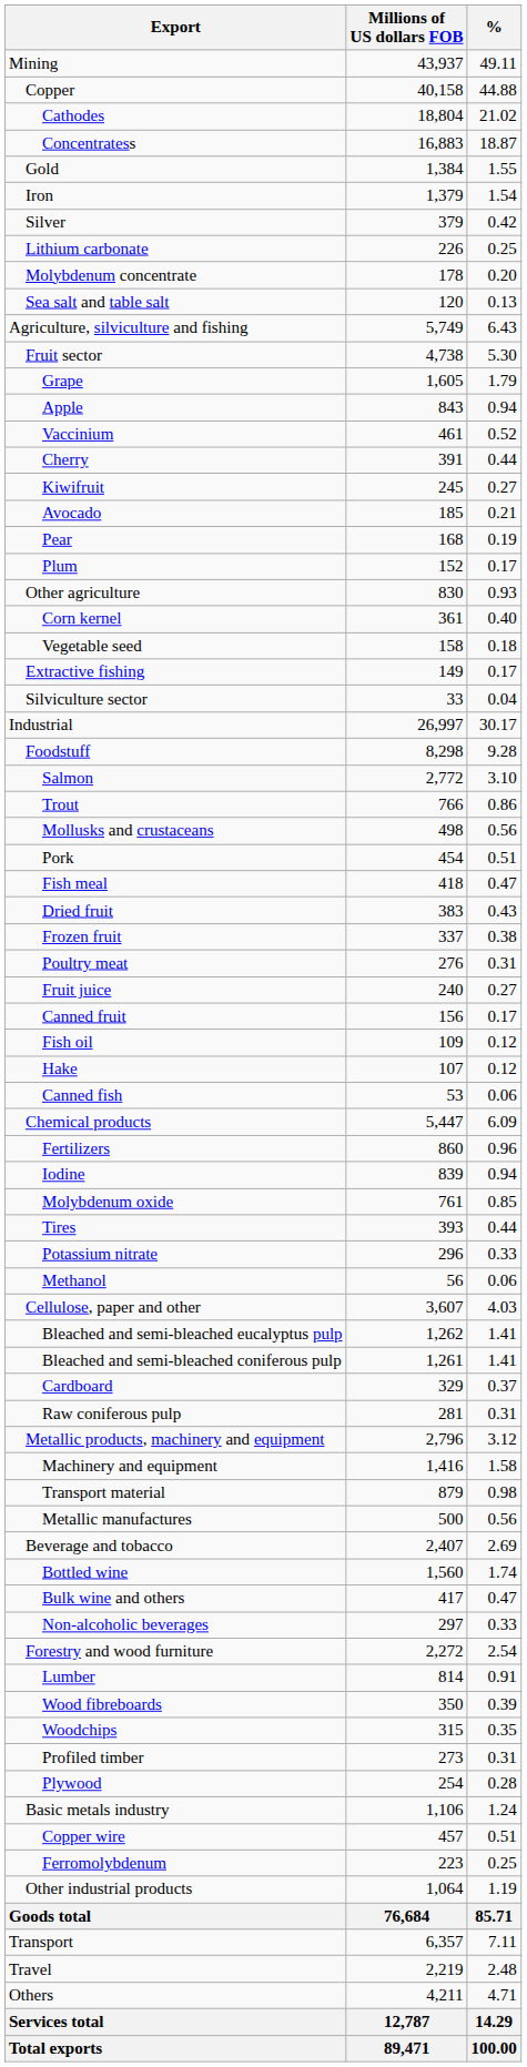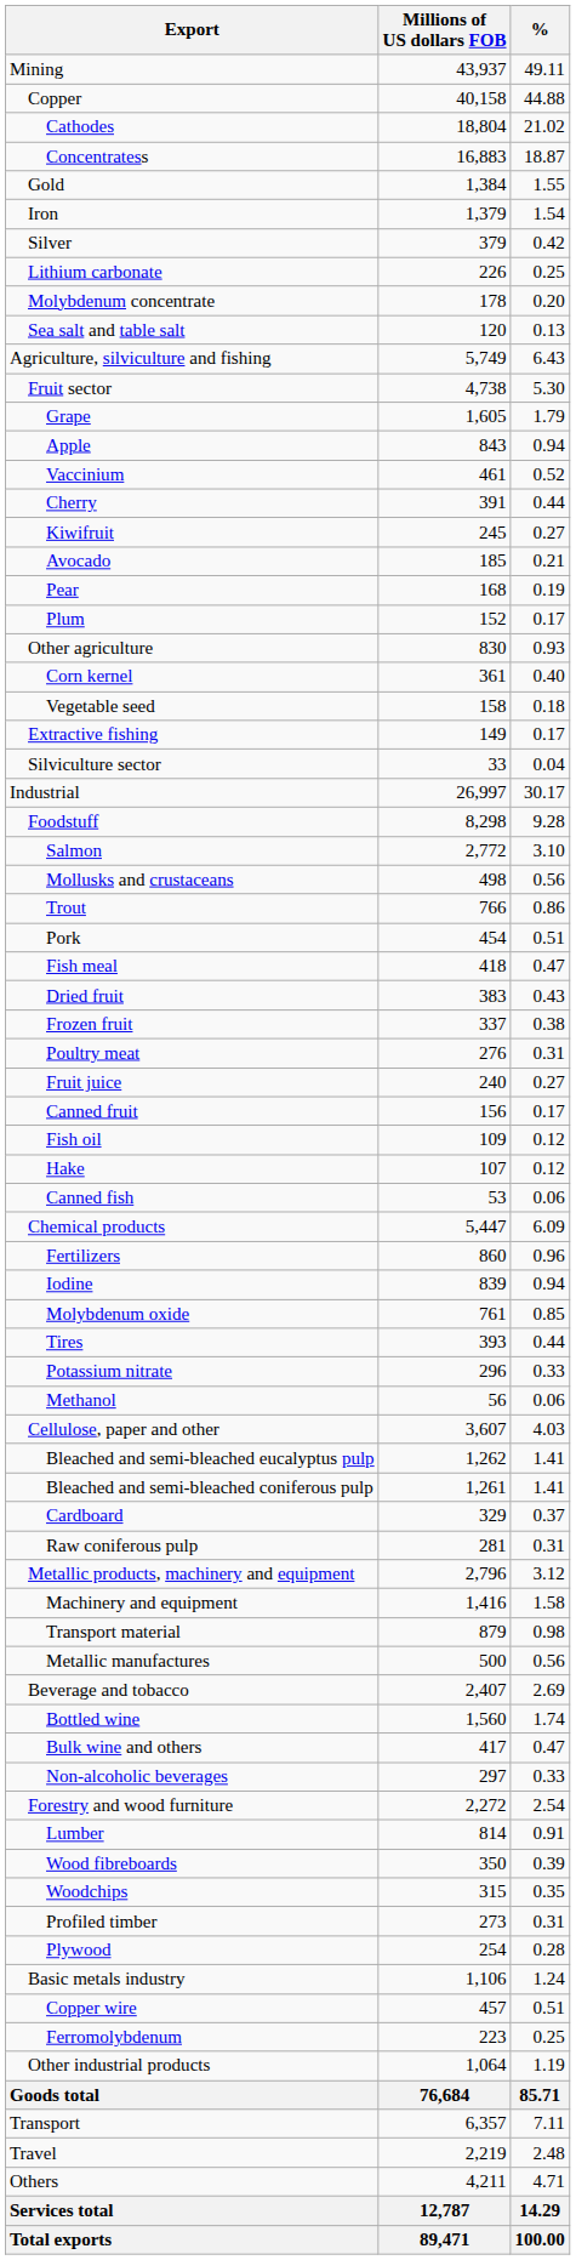rows swapped: Trout <-> Mollusks and crustaceans
